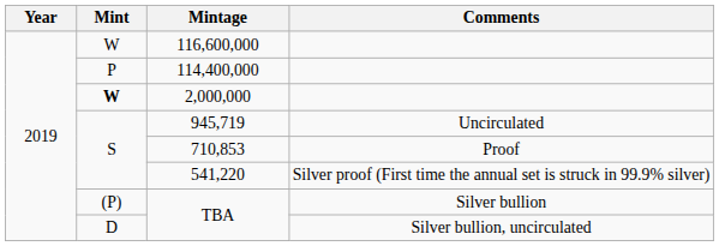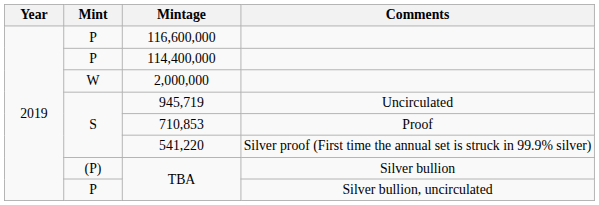116,600,000 | Mint: W -> P
2,000,000 | Mint: bold -> normal
TBA / Silver bullion, uncirculated | Mint: D -> P
